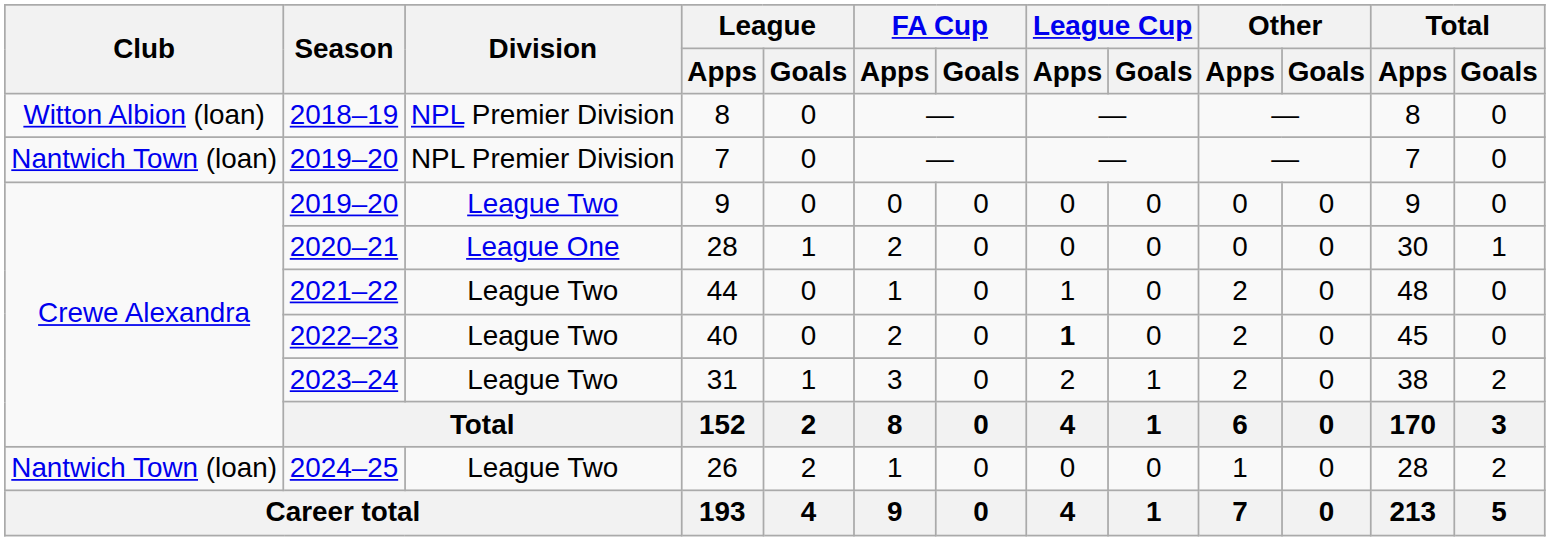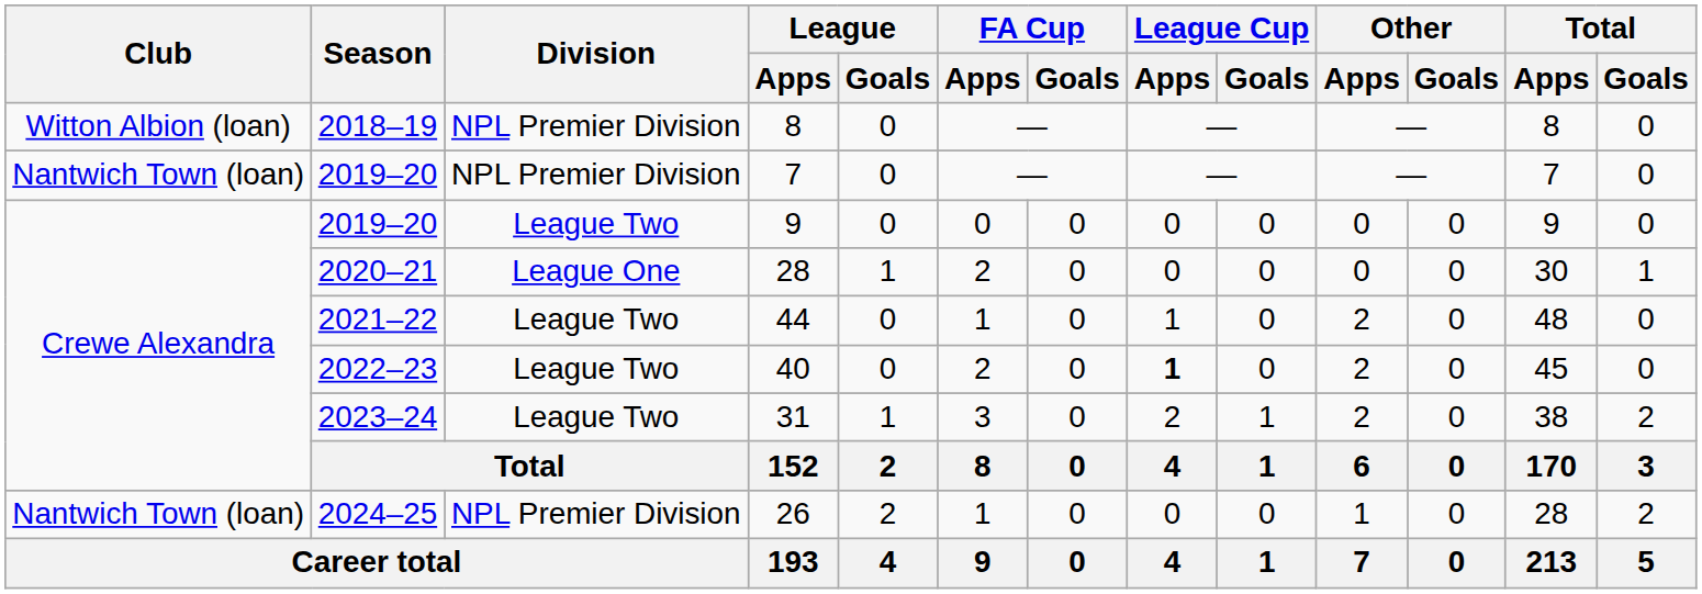26 | Division: League Two -> NPL Premier Division
